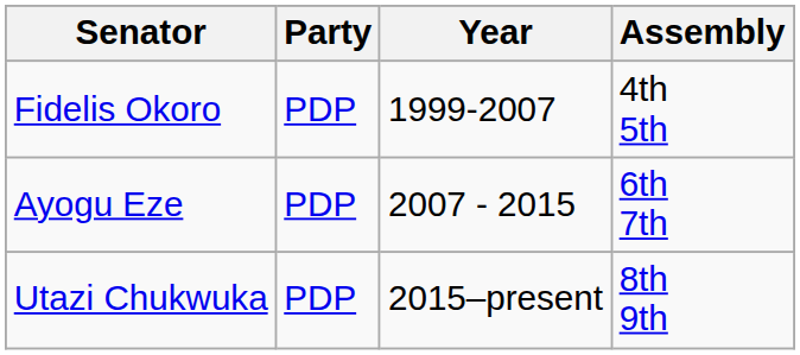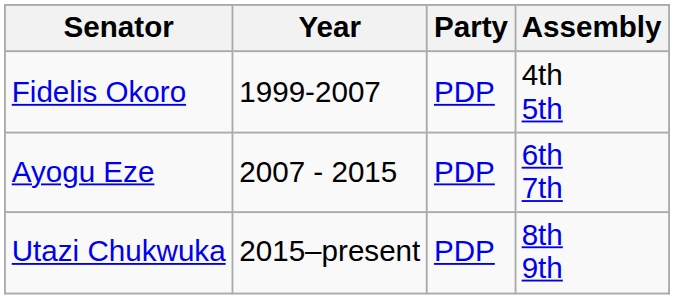columns swapped: Party <-> Year
